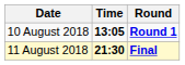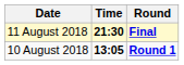rows swapped: 10 August 2018 <-> 11 August 2018
